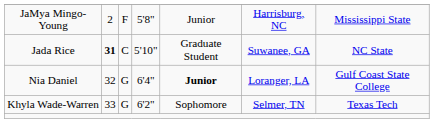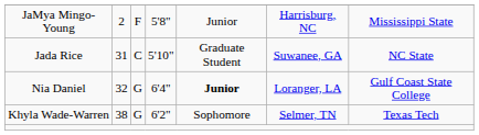Jada Rice | column 2: bold -> normal
Khyla Wade-Warren | column 2: 33 -> 38
